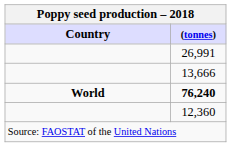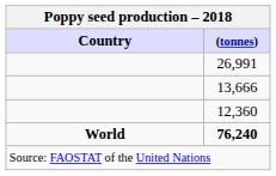rows swapped: 12,360 <-> 76,240
